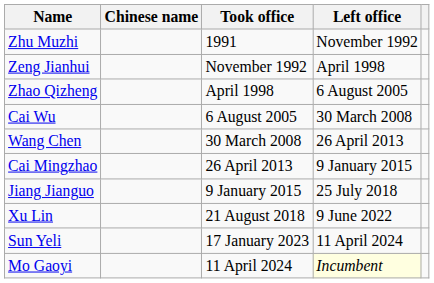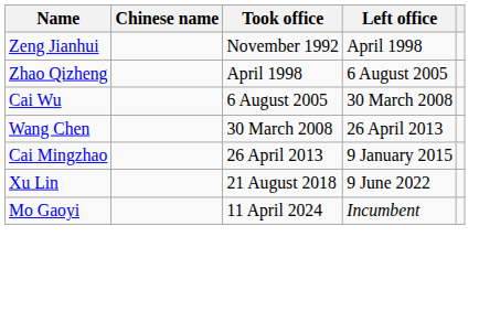- row: Zhu Muzhi | 1991 | November 1992
- row: Jiang Jianguo | 9 January 2015 | 25 July 2018
- row: Sun Yeli | 17 January 2023 | 11 April 2024
Mo Gaoyi | Left office: lightyellow background -> no background
